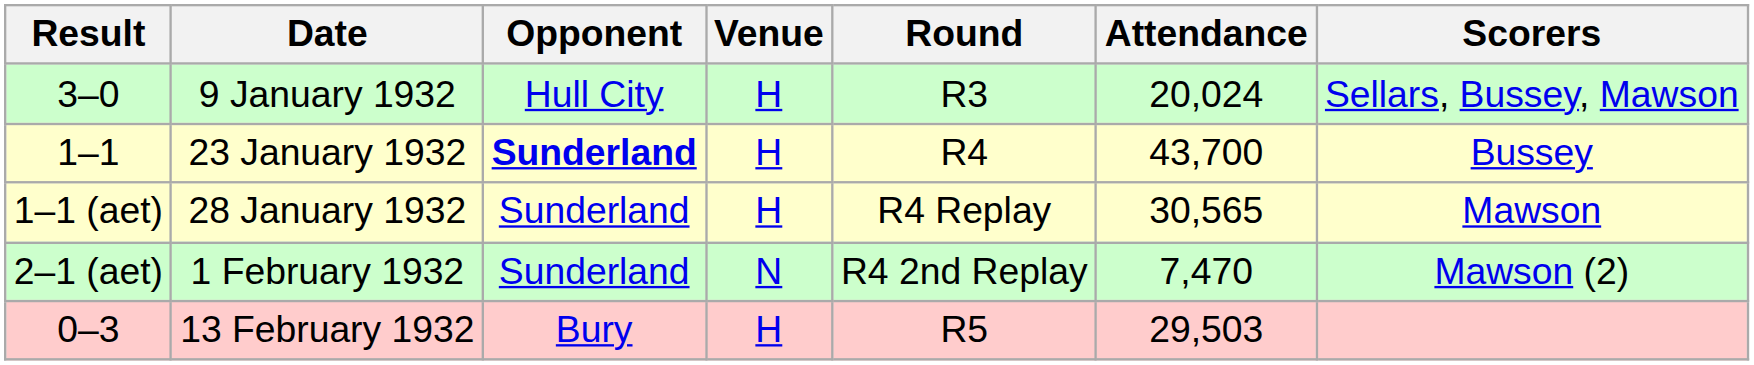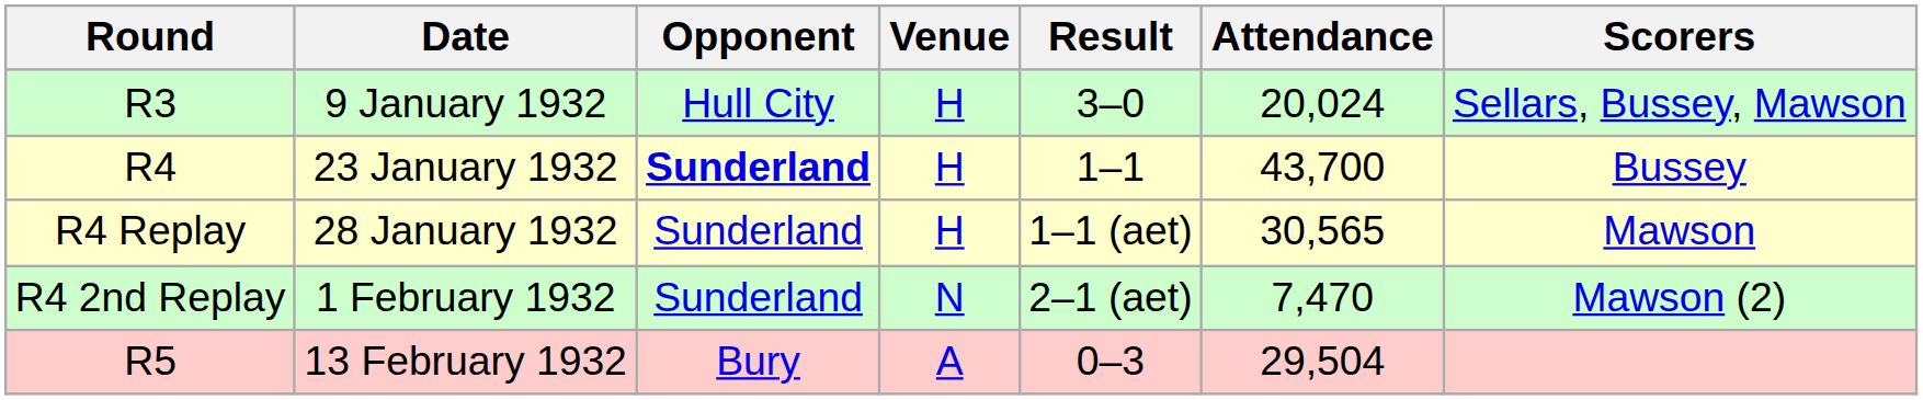columns swapped: Round <-> Result
13 February 1932 | Venue: H -> A
13 February 1932 | Attendance: 29,503 -> 29,504
